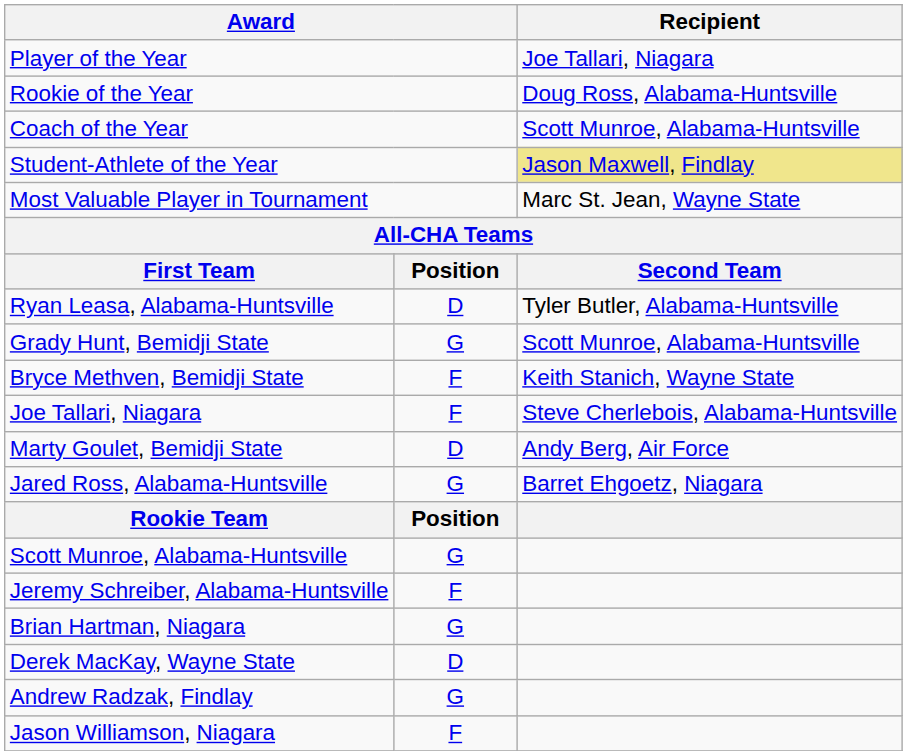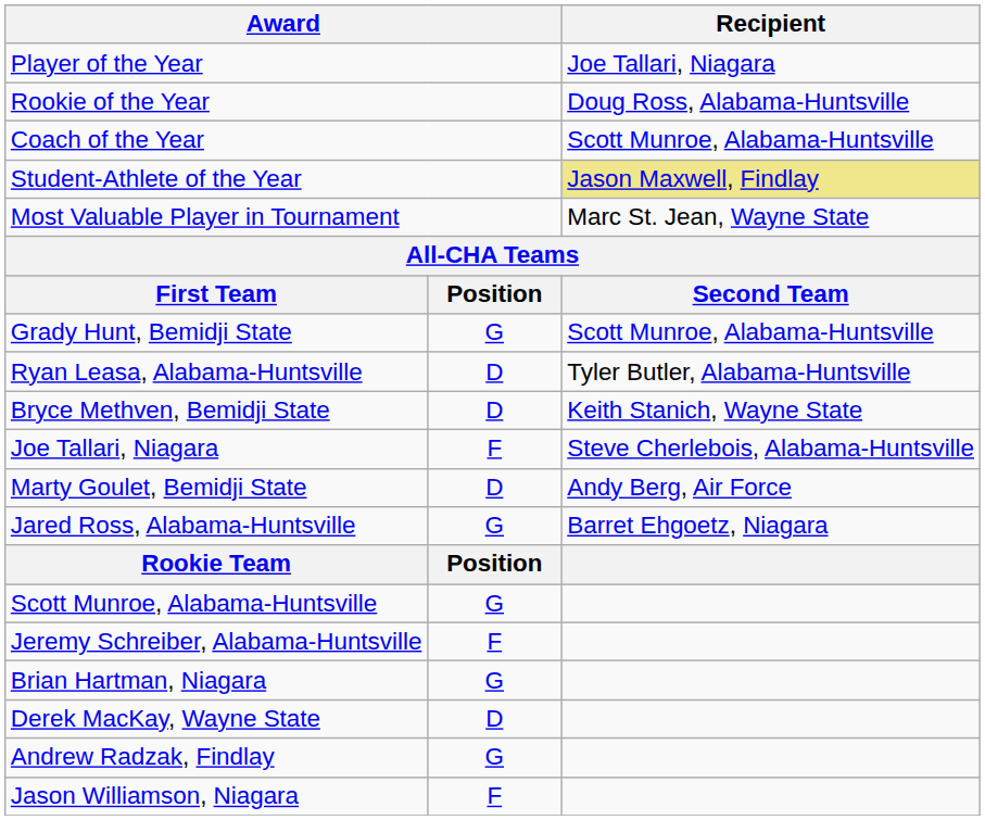rows swapped: Grady Hunt, Bemidji State <-> Ryan Leasa, Alabama-Huntsville
Bryce Methven, Bemidji State | column 2: F -> D
